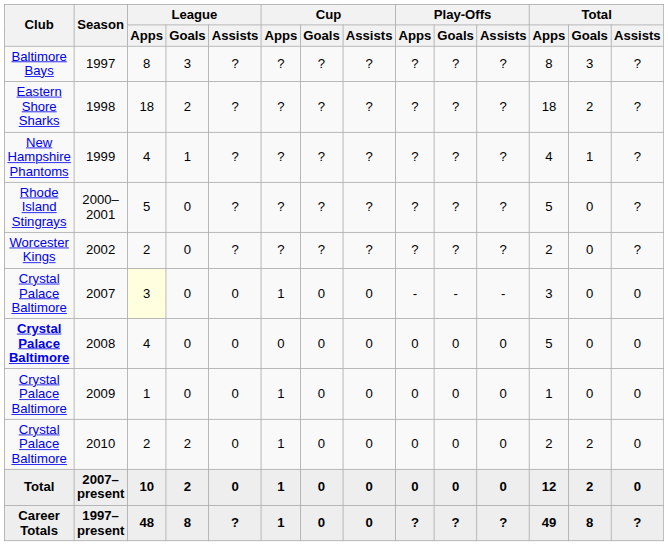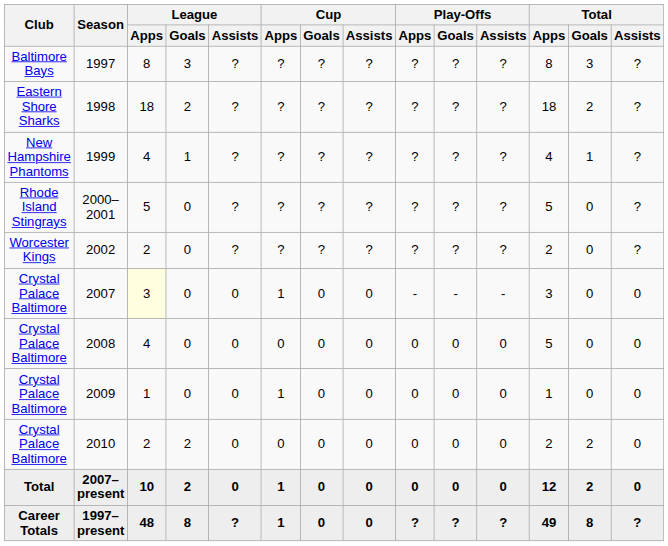2008 | Club: bold -> normal
2010 | Cup / Apps: 1 -> 0
